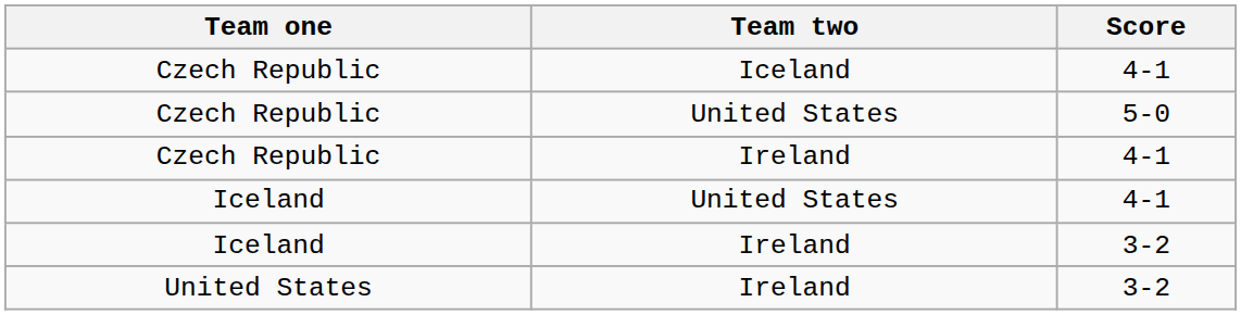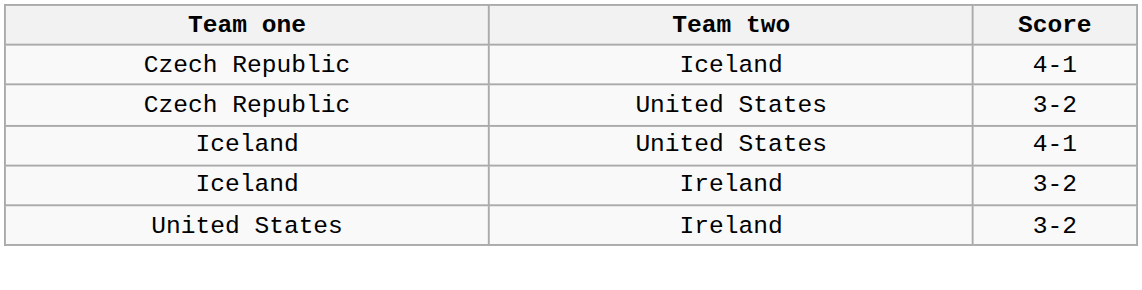Czech Republic / United States | Score: 5-0 -> 3-2
- row: Czech Republic | Ireland | 4-1
